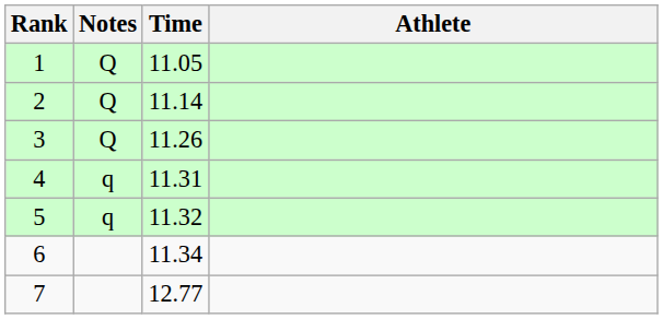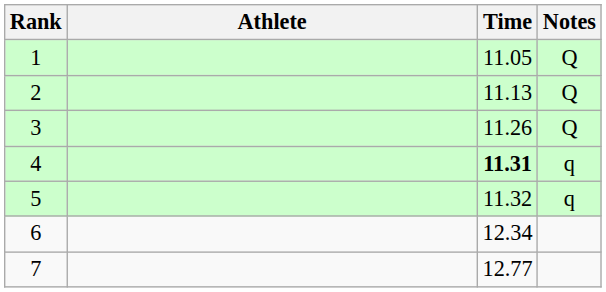columns swapped: Athlete <-> Notes
2 | Time: 11.14 -> 11.13
4 | Time: normal -> bold
6 | Time: 11.34 -> 12.34
